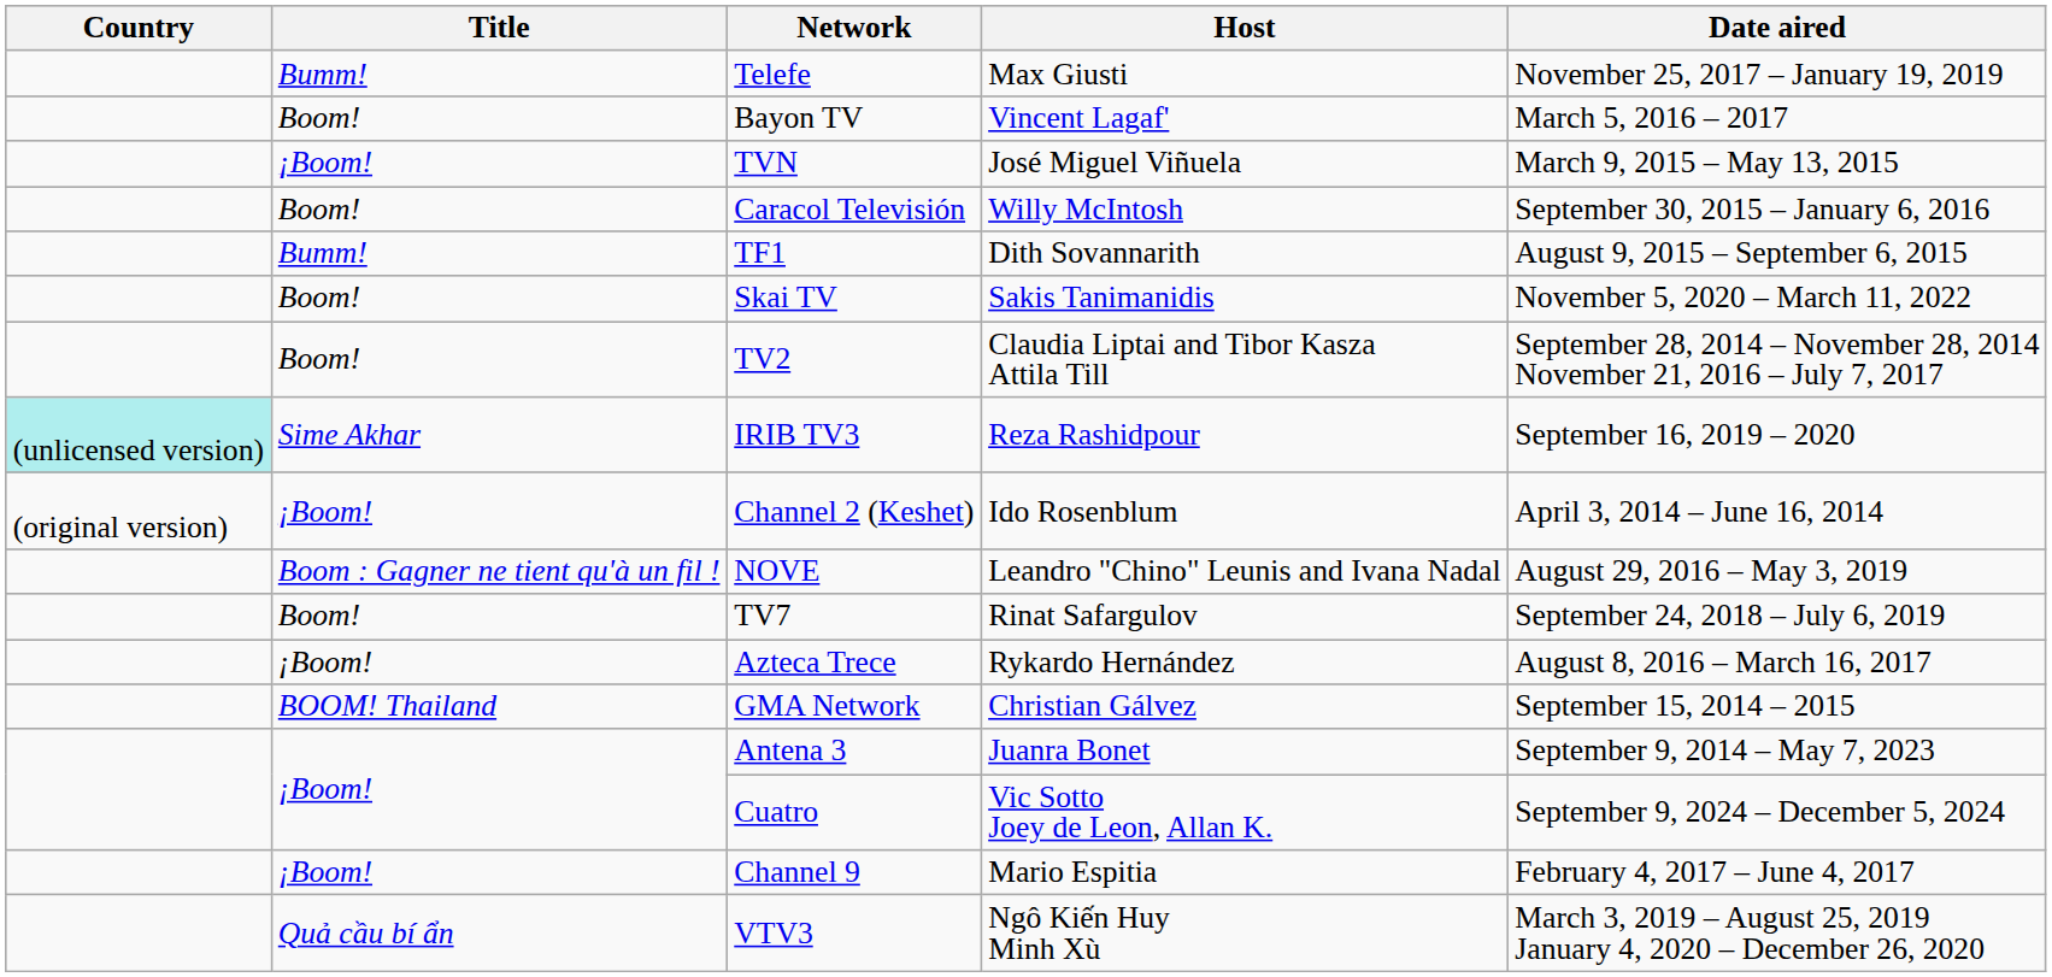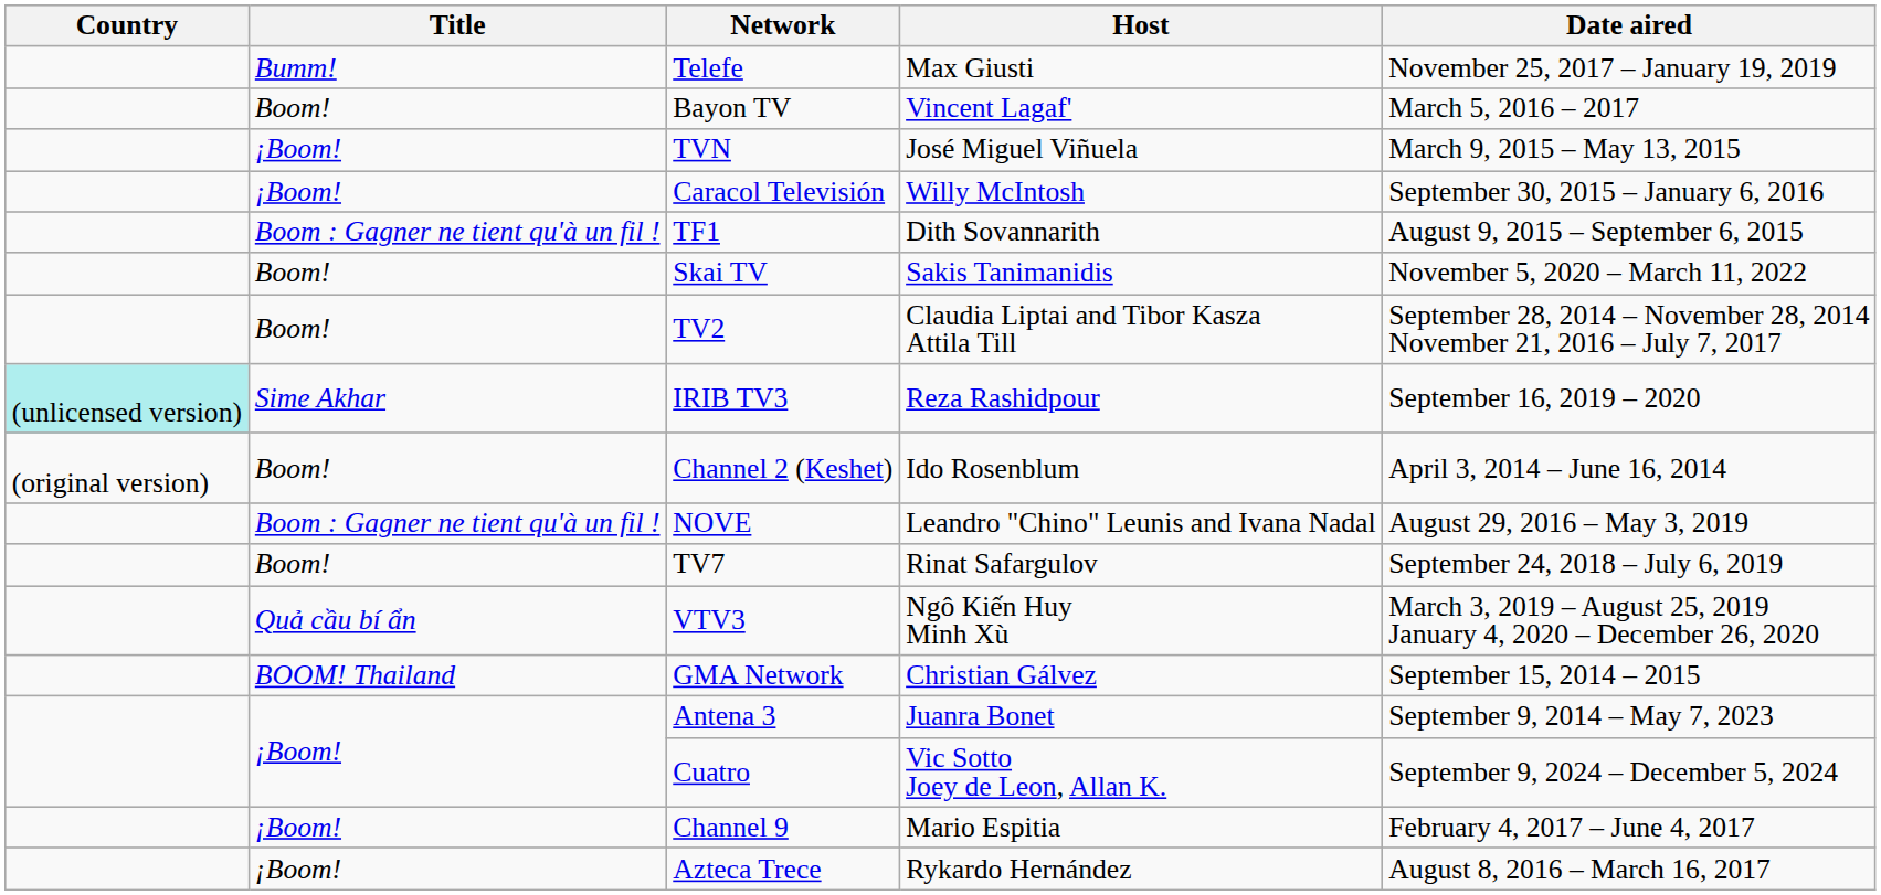Caracol Televisión | Title: Boom! -> ¡Boom!
TF1 | Title: Bumm! -> Boom : Gagner ne tient qu'à un fil !
Channel 2 (Keshet) | Title: ¡Boom! -> Boom!
rows swapped: Azteca Trece <-> VTV3
